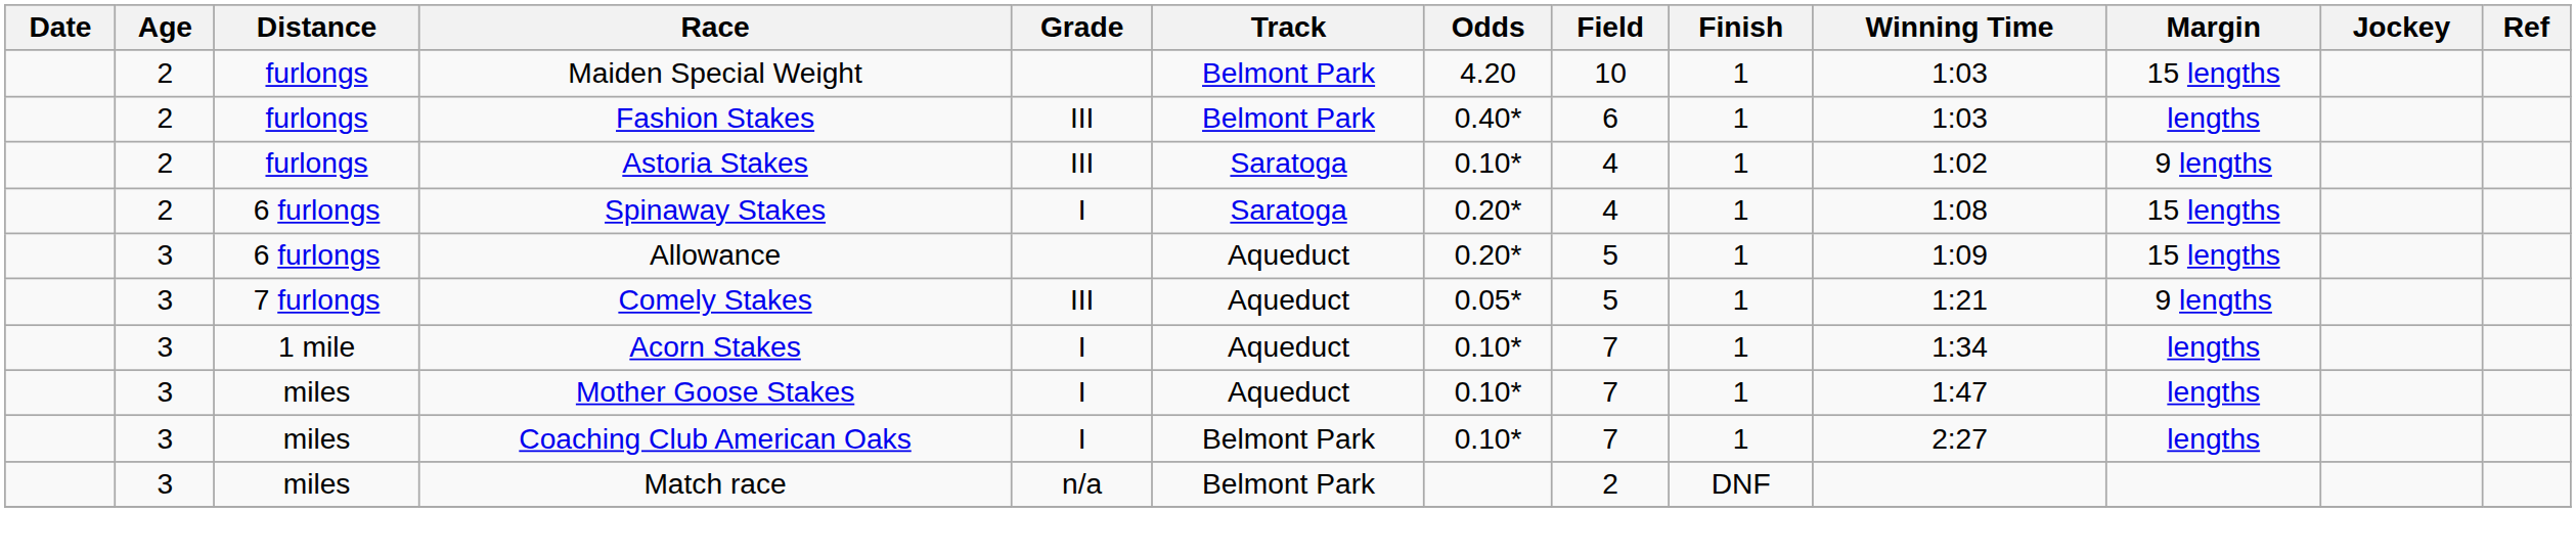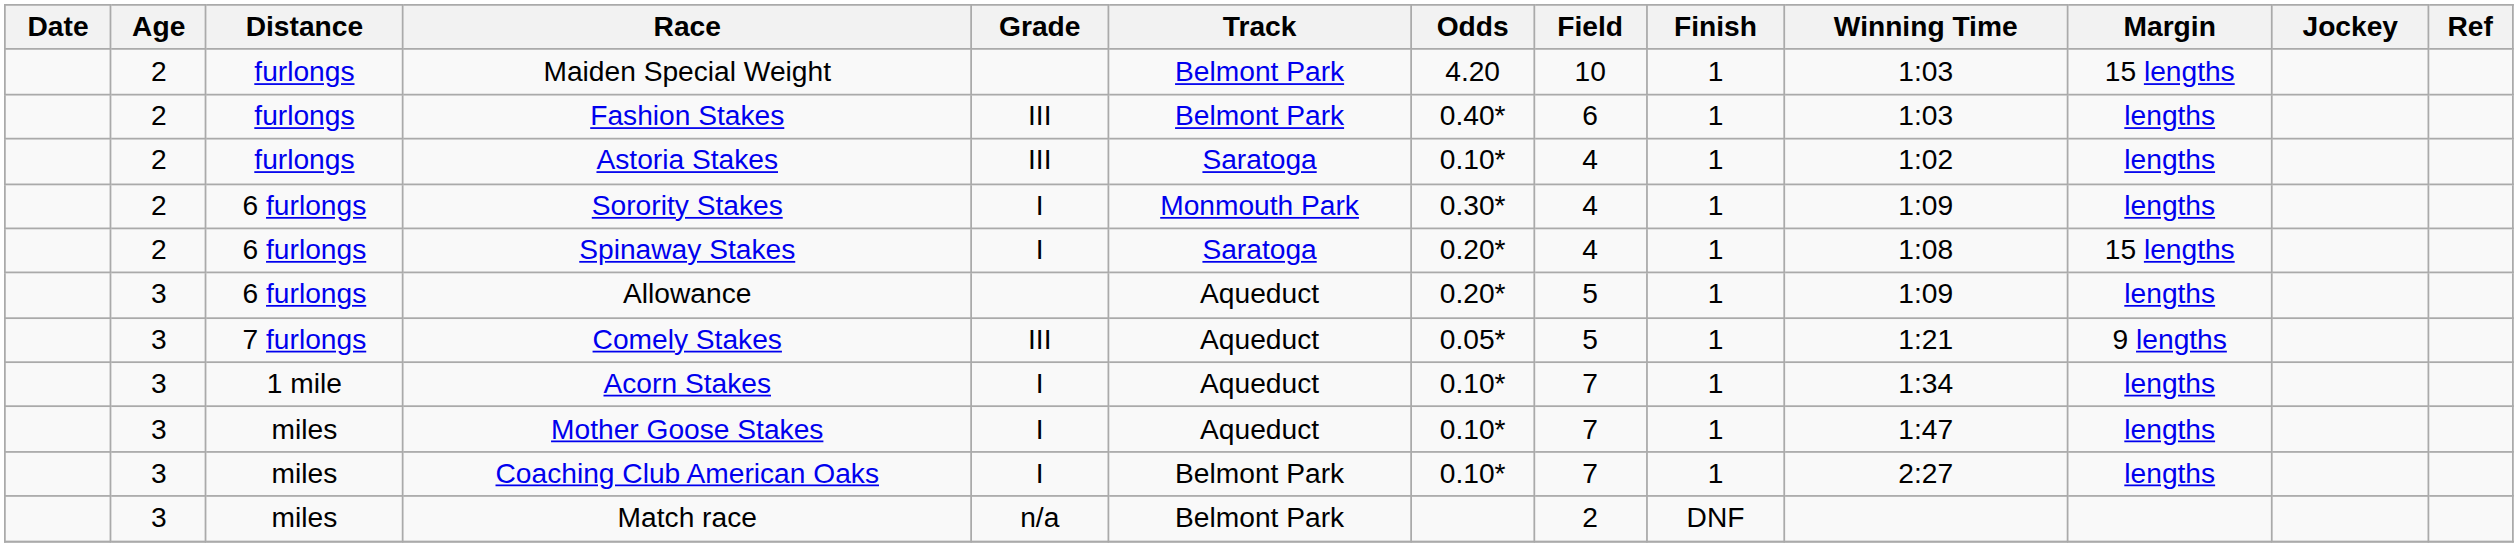Astoria Stakes | Margin: 9 lengths -> lengths
+ row: 2 | 6 furlongs | Sorority Stakes | I | Monmouth Park | 0.30* | 4 | 1 | 1:09 | lengths
Allowance | Margin: 15 lengths -> lengths
